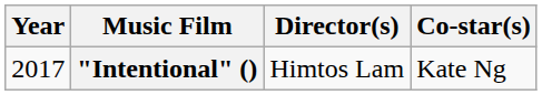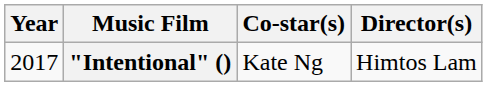columns swapped: Director(s) <-> Co-star(s)
